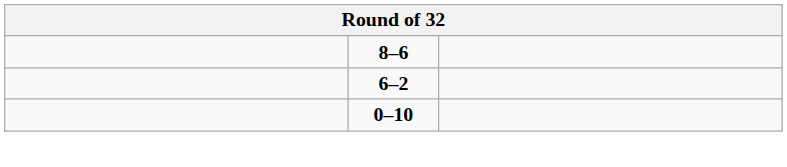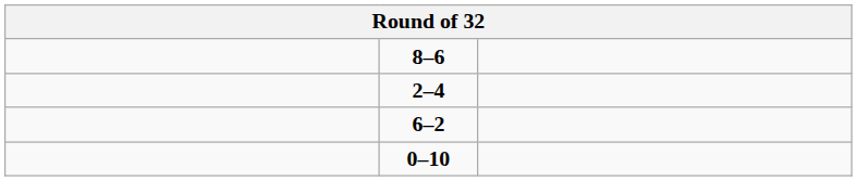+ row: 2–4
